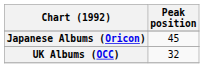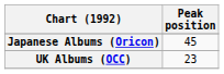UK Albums (OCC) | Peak position: 32 -> 23
